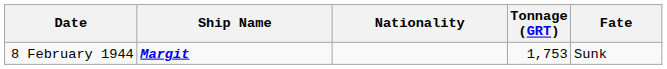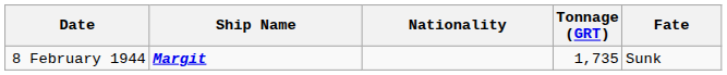8 February 1944 | Tonnage (GRT): 1,753 -> 1,735
